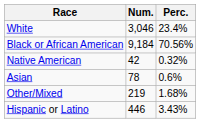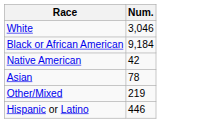- column: Perc. | 23.4% | 70.56% | 0.32% | 0.6% | 1.68% | 3.43%
